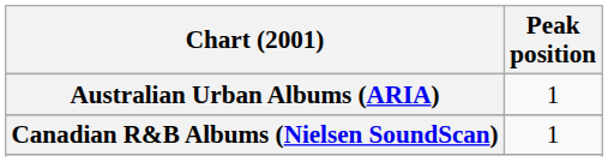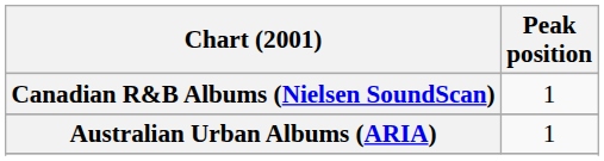rows swapped: Australian Urban Albums (ARIA) <-> Canadian R&B Albums (Nielsen SoundScan)
